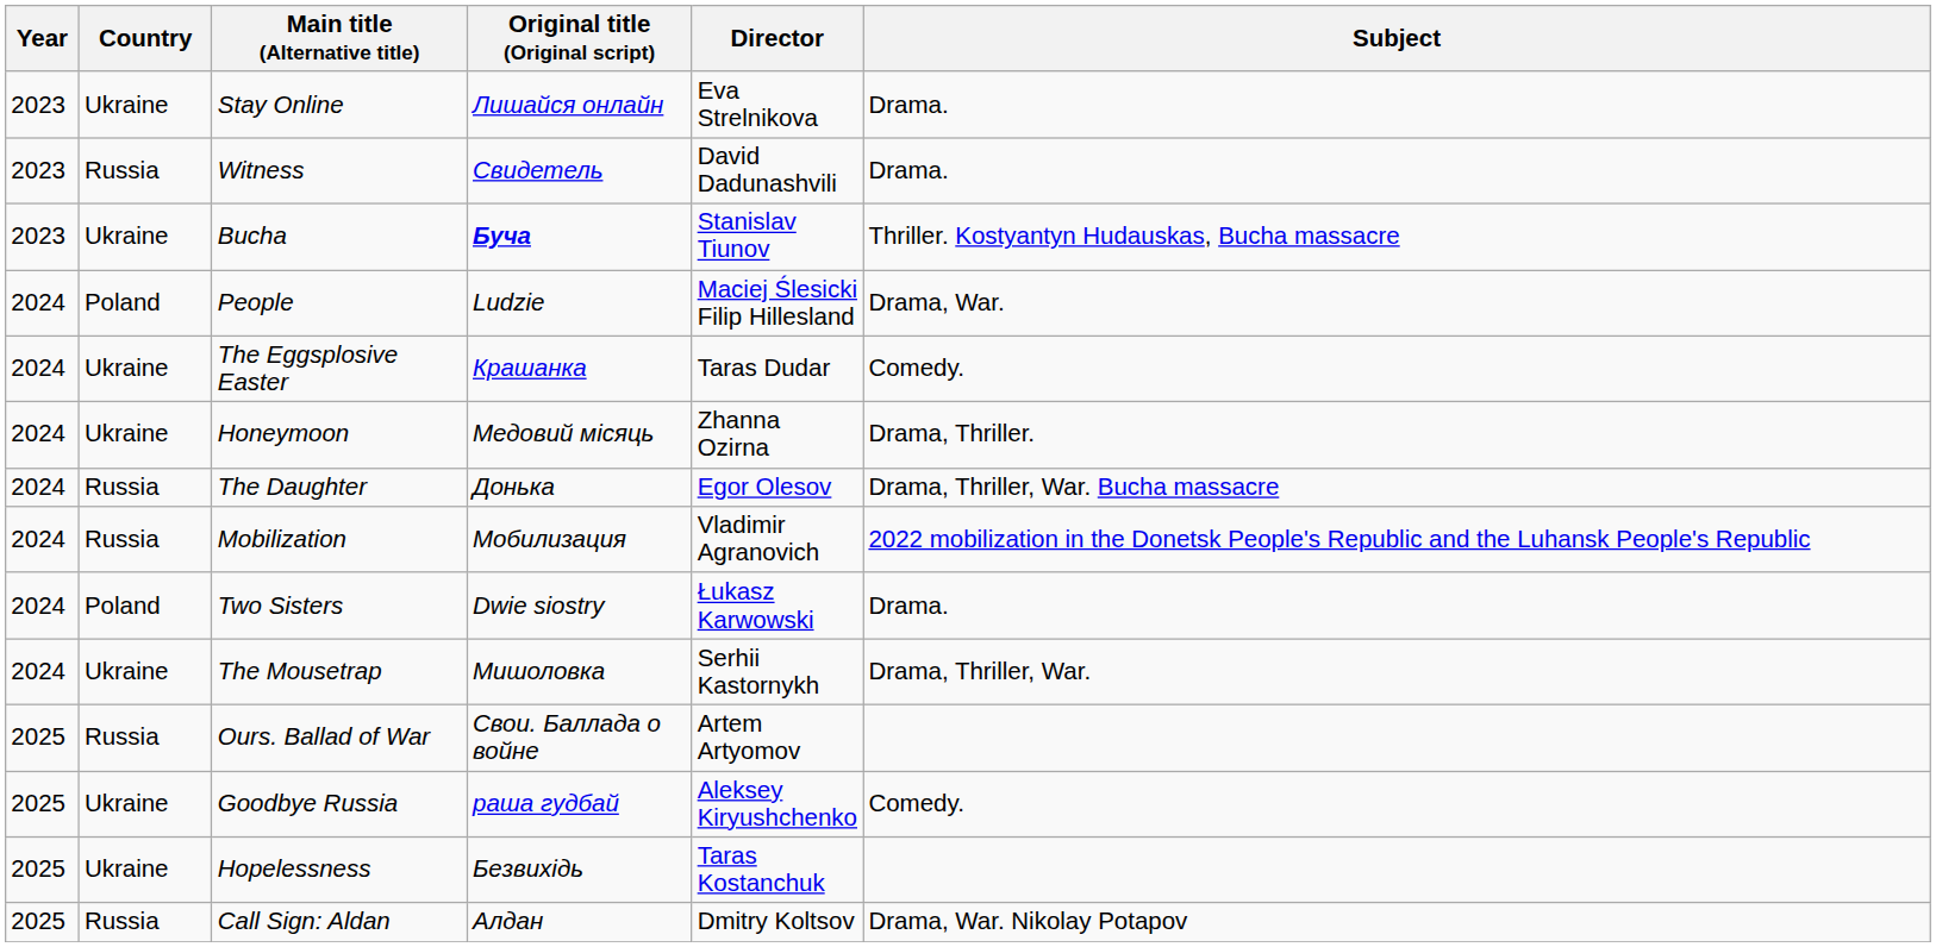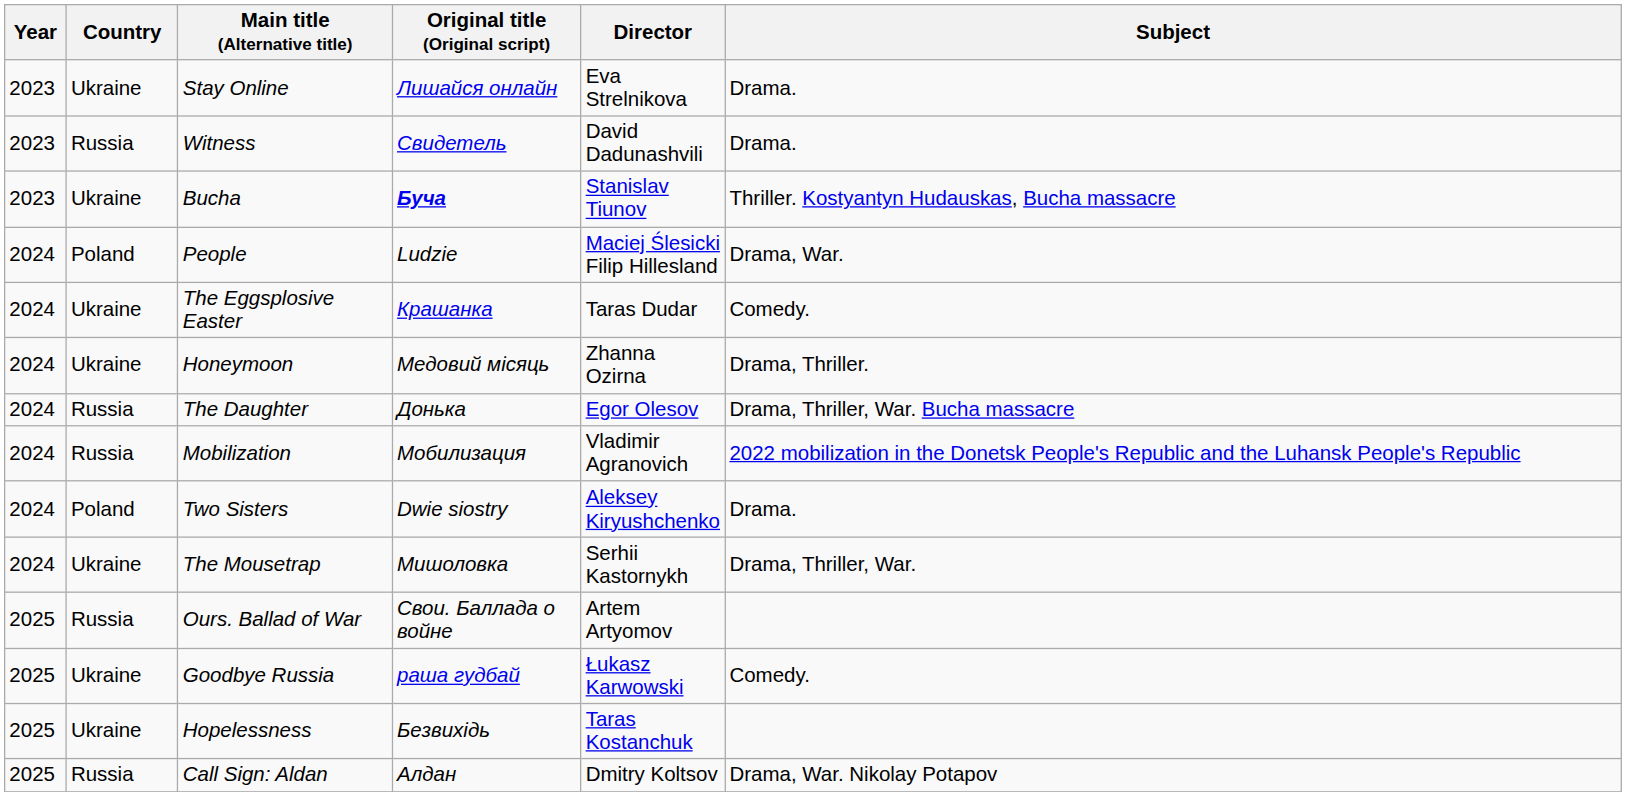Two Sisters | Director: Łukasz Karwowski -> Aleksey Kiryushchenko
Goodbye Russia | Director: Aleksey Kiryushchenko -> Łukasz Karwowski
